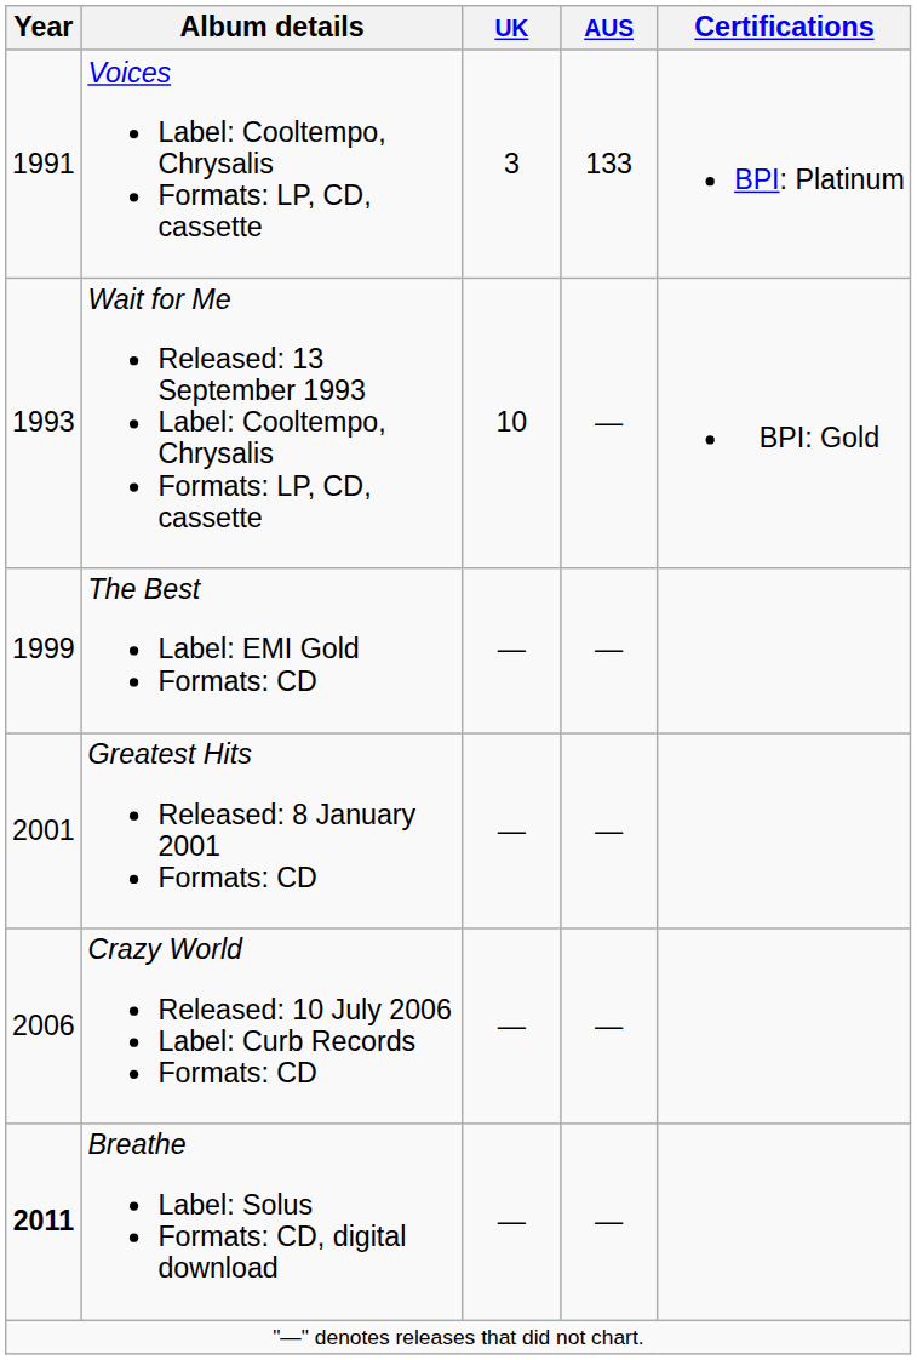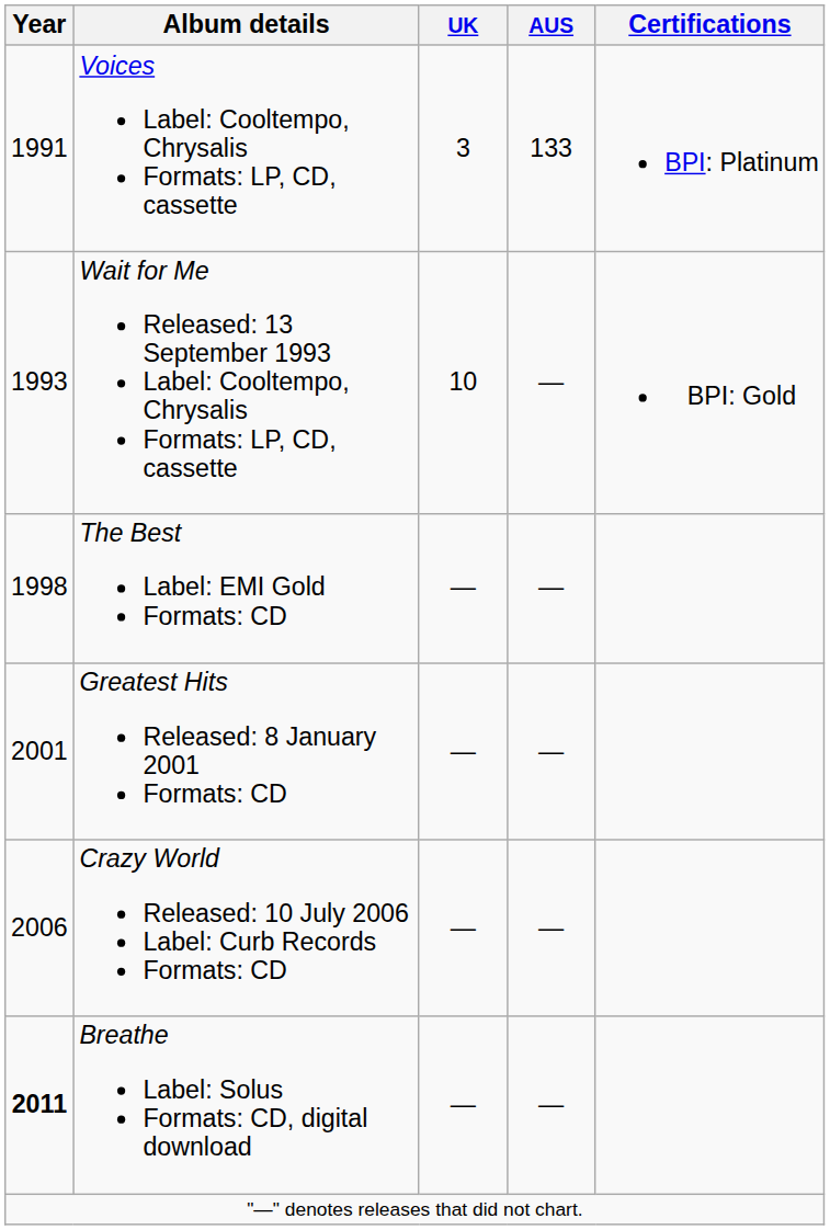The Best Label: EMI Gold Formats: CD | Year: 1999 -> 1998
